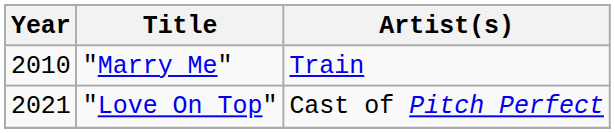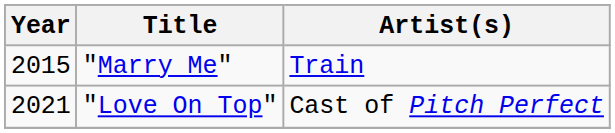"Marry Me" | Year: 2010 -> 2015
